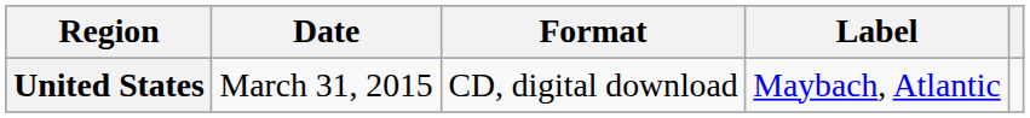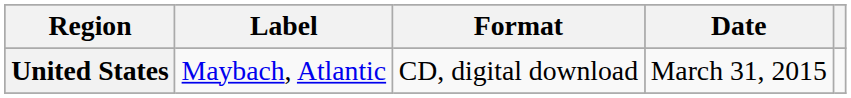columns swapped: Date <-> Label
